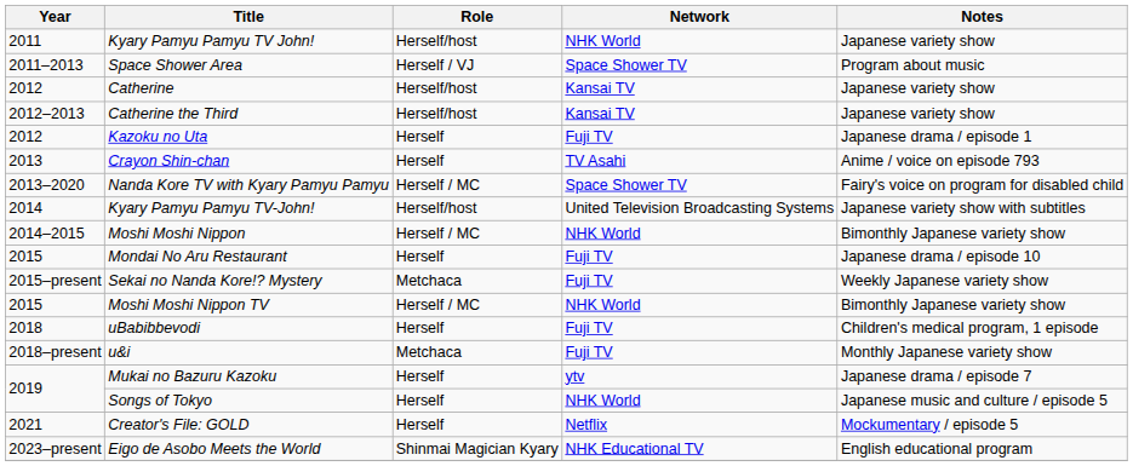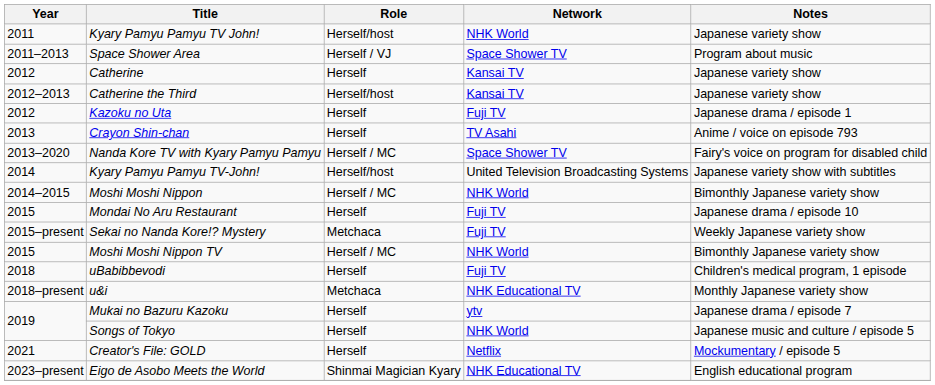Catherine | Role: Herself/host -> Herself
u&i | Network: Fuji TV -> NHK Educational TV
